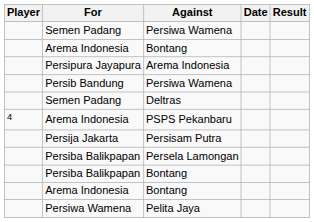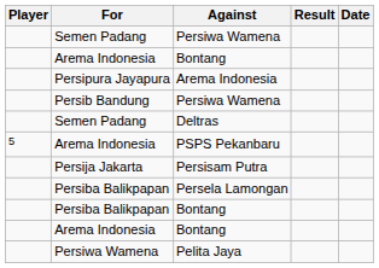columns swapped: Result <-> Date
PSPS Pekanbaru | Player: 4 -> 5
